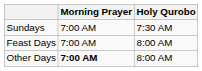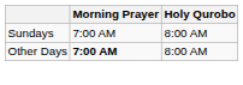Sundays | Holy Qurobo: 7:30 AM -> 8:00 AM
- row: Feast Days | 7:00 AM | 8:00 AM
